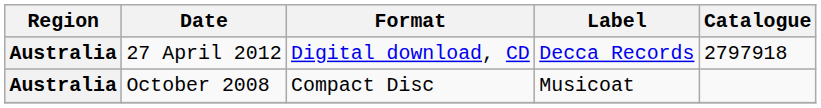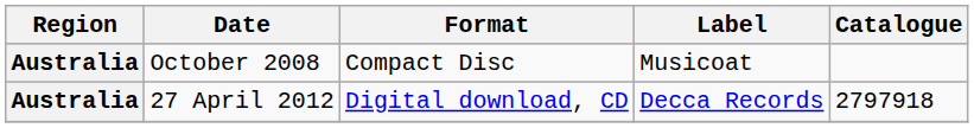rows swapped: October 2008 <-> 27 April 2012
